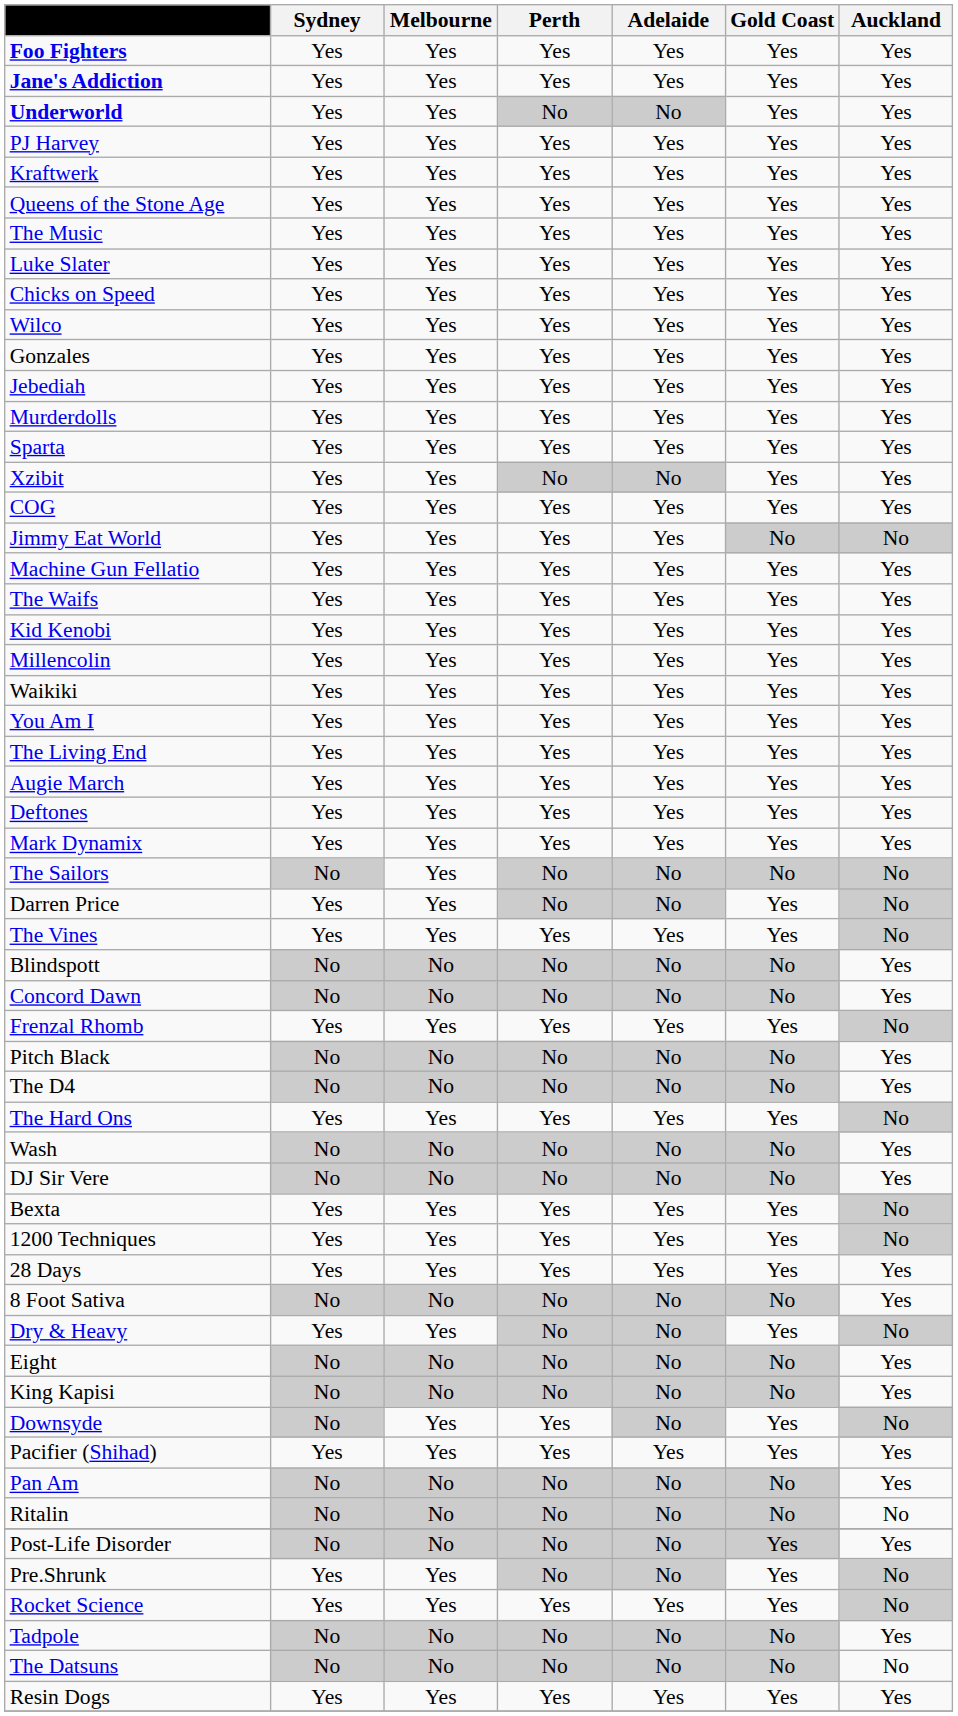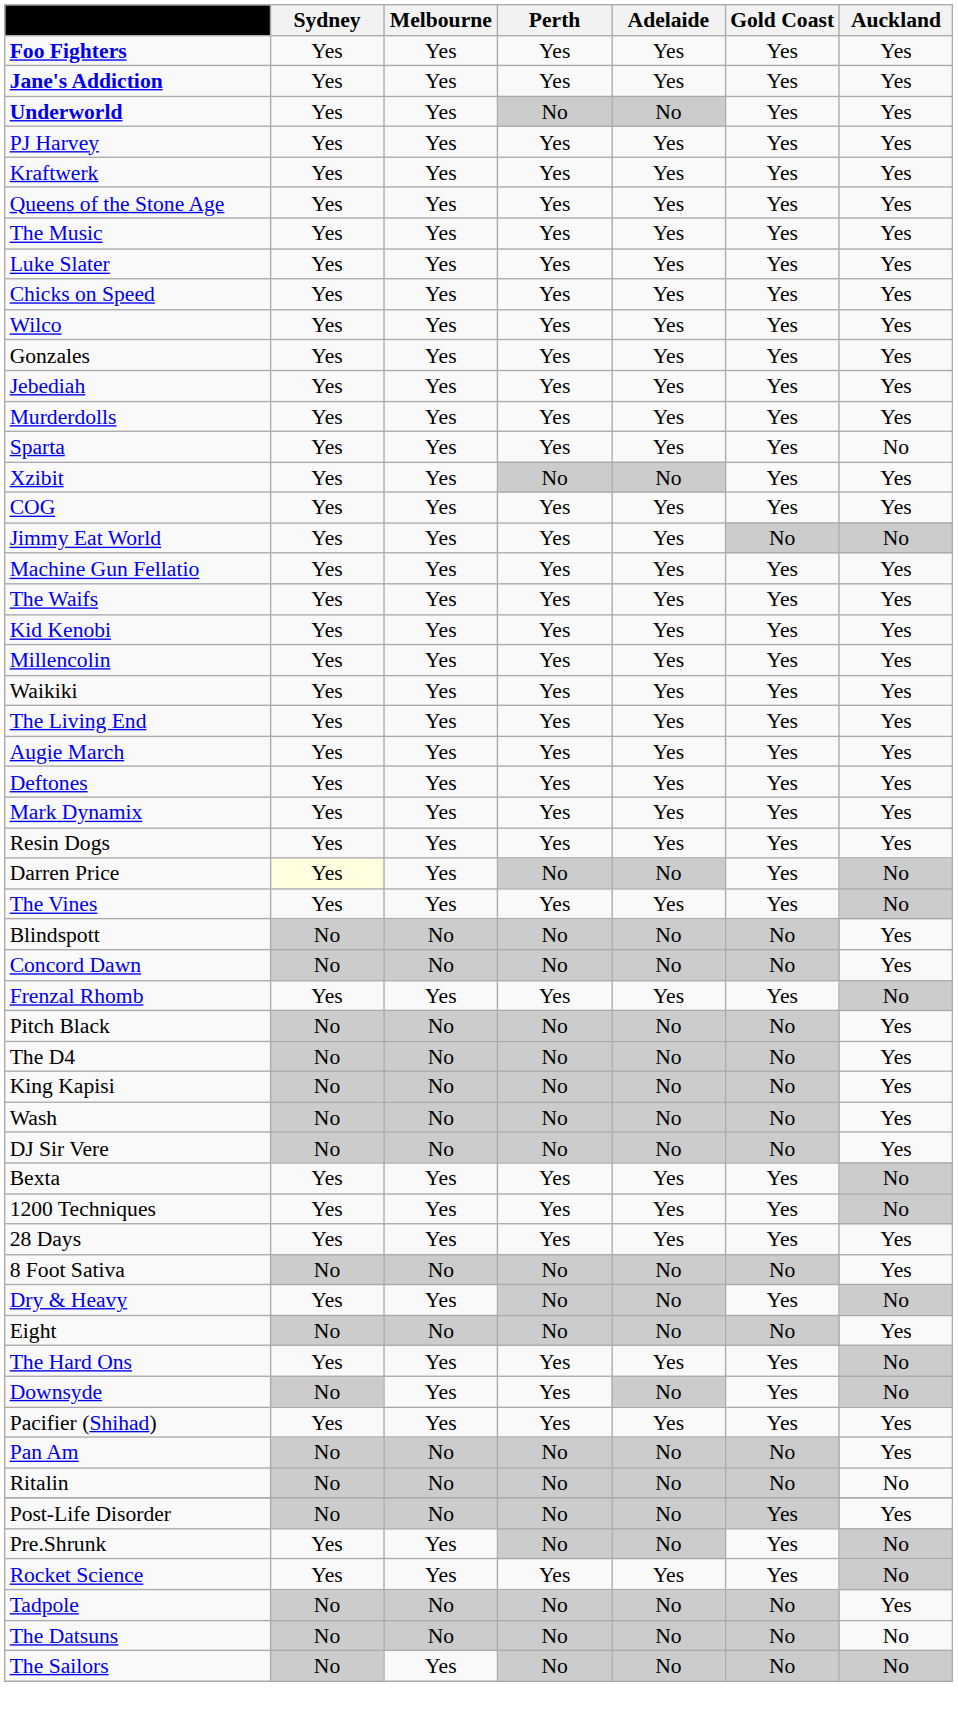Sparta | Auckland: Yes -> No
- row: You Am I | Yes | Yes | Yes | Yes | Yes | Yes
rows swapped: Resin Dogs <-> The Sailors
Darren Price | Sydney: no background -> lightyellow background
rows swapped: The Hard Ons <-> King Kapisi
